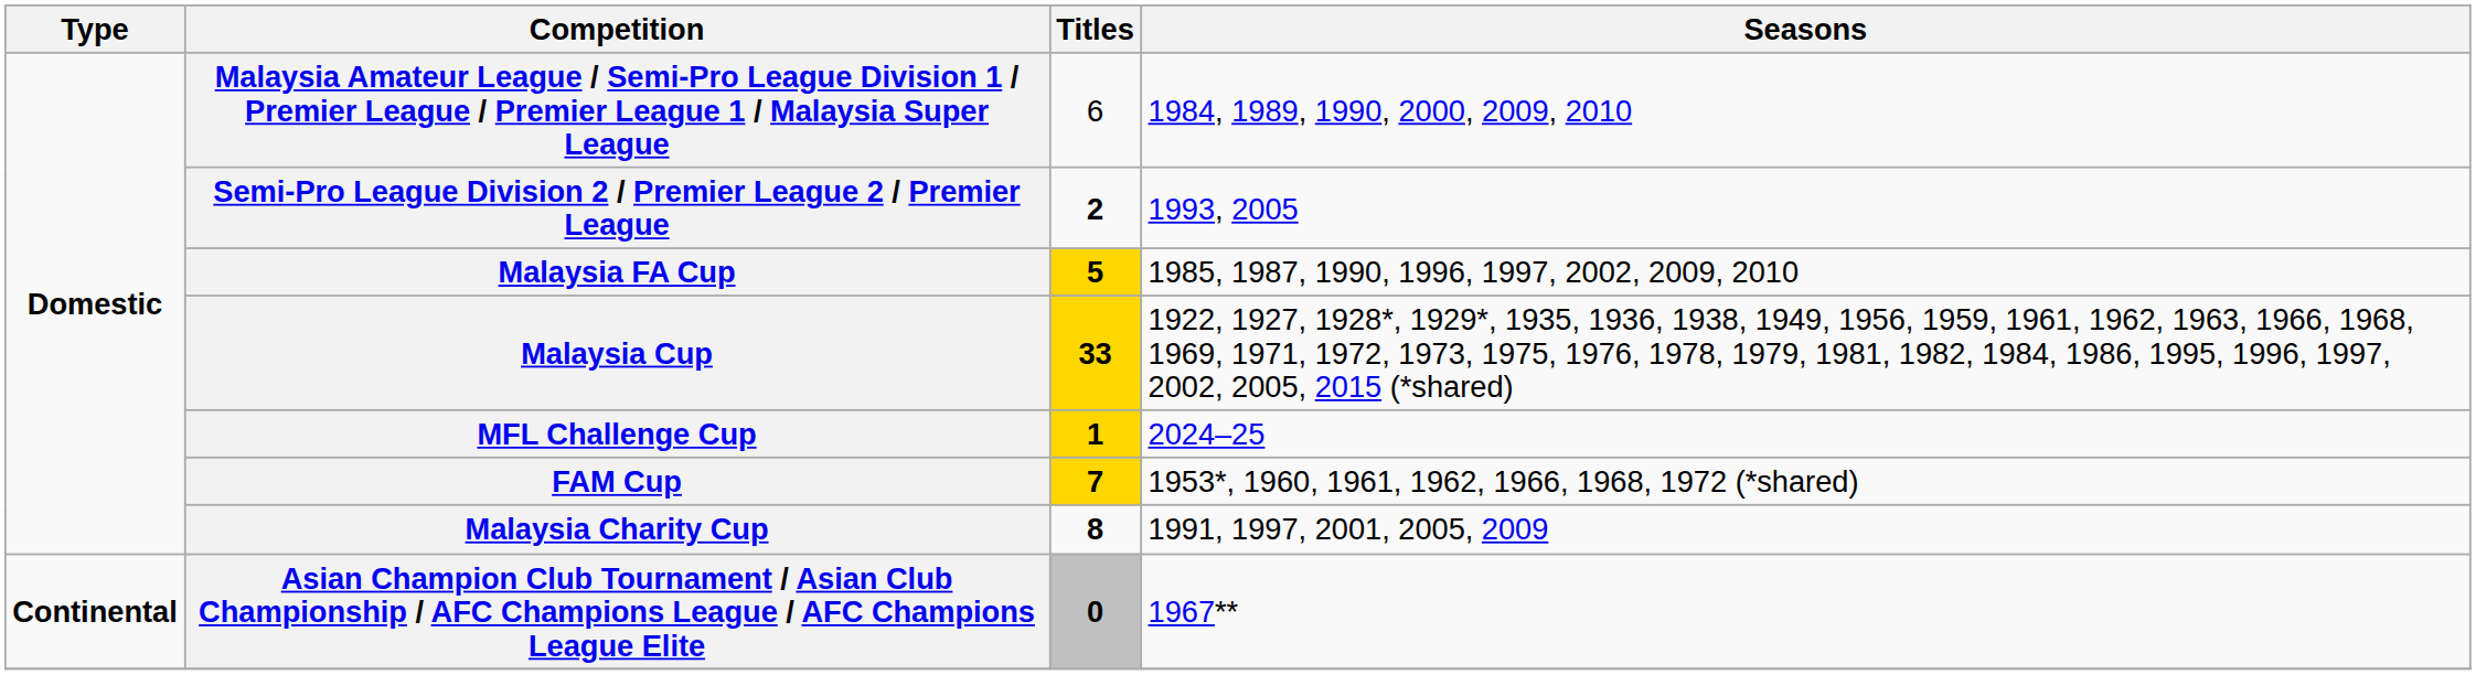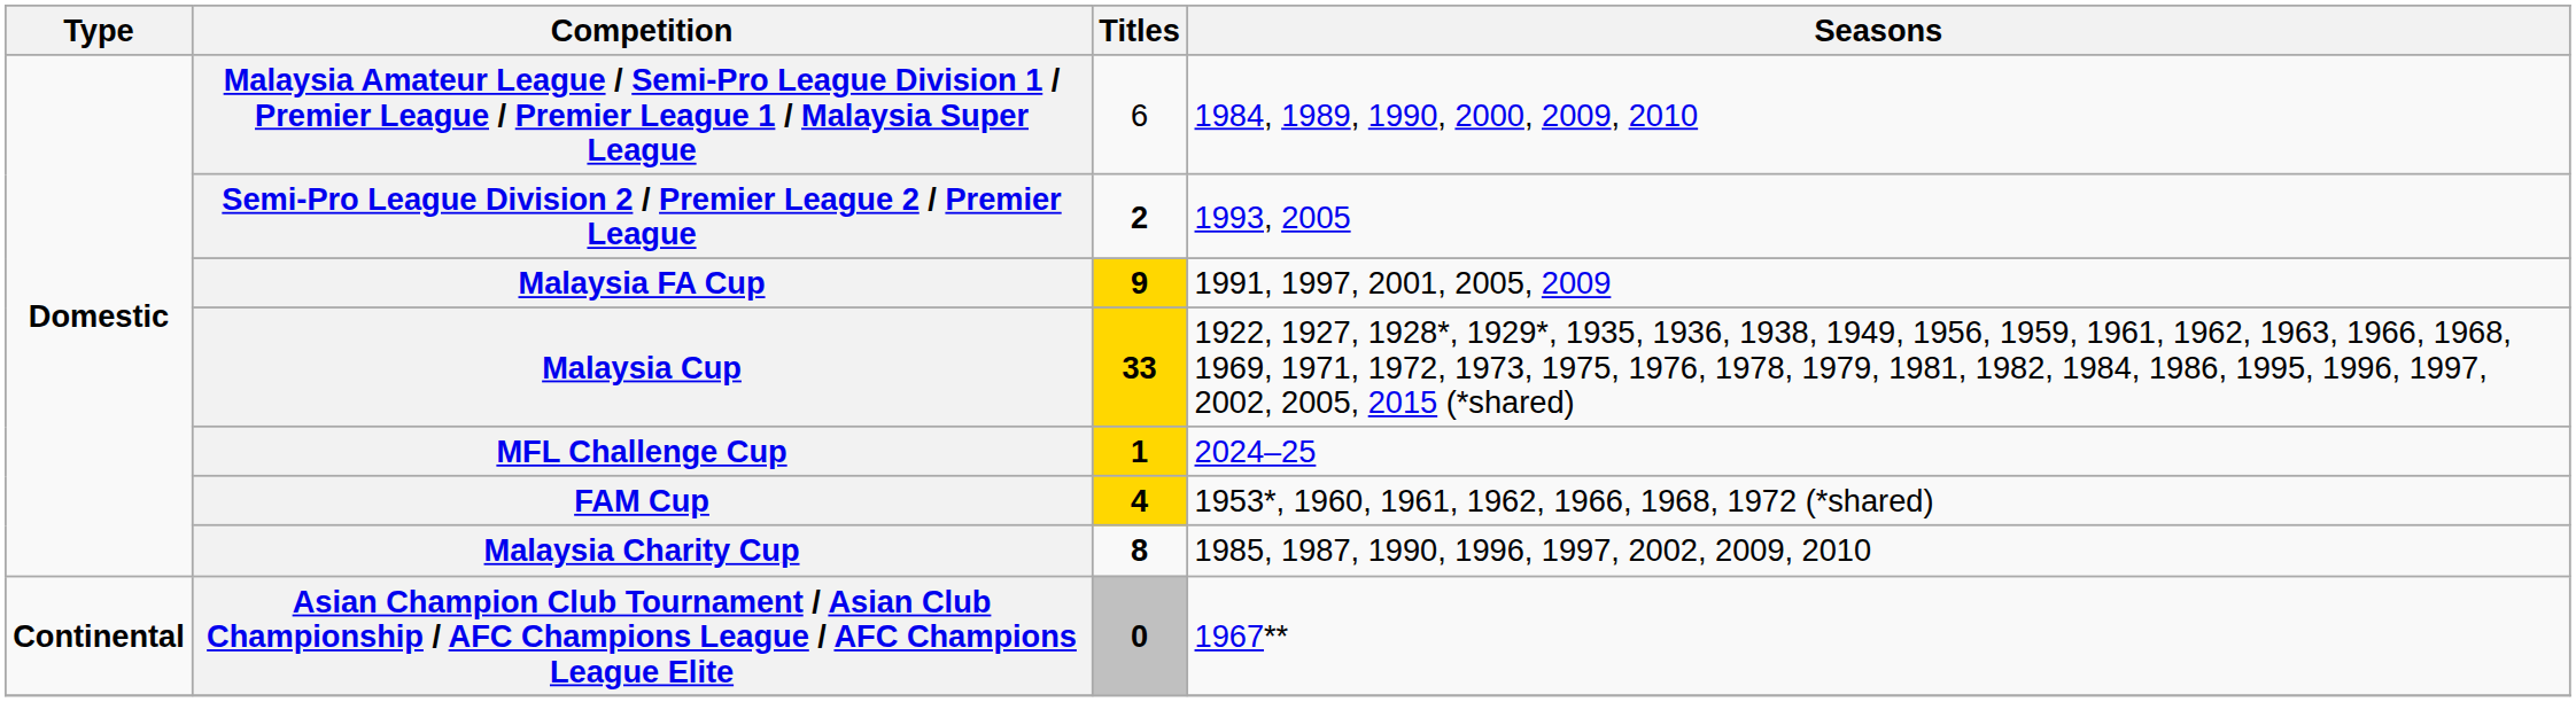Malaysia FA Cup | Titles: 5 -> 9
Malaysia FA Cup | Seasons: 1985, 1987, 1990, 1996, 1997, 2002, 2009, 2010 -> 1991, 1997, 2001, 2005, 2009
FAM Cup | Titles: 7 -> 4
Malaysia Charity Cup | Seasons: 1991, 1997, 2001, 2005, 2009 -> 1985, 1987, 1990, 1996, 1997, 2002, 2009, 2010
